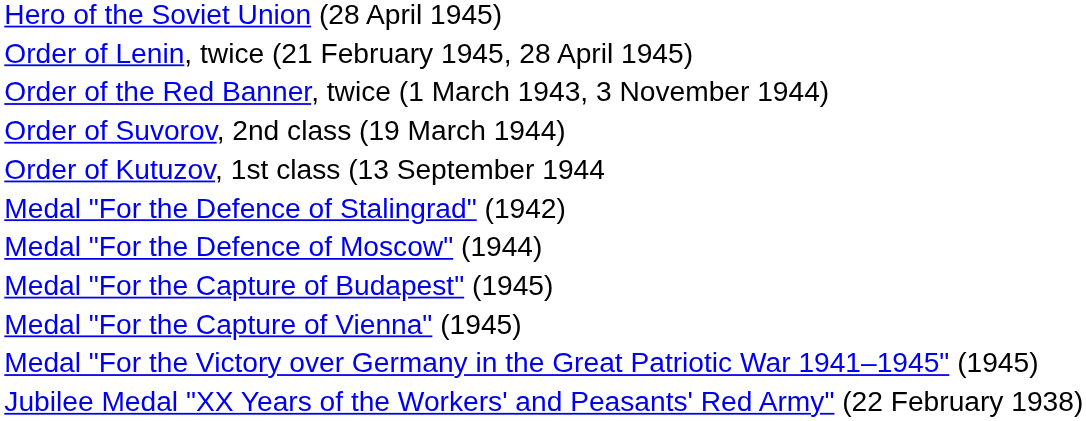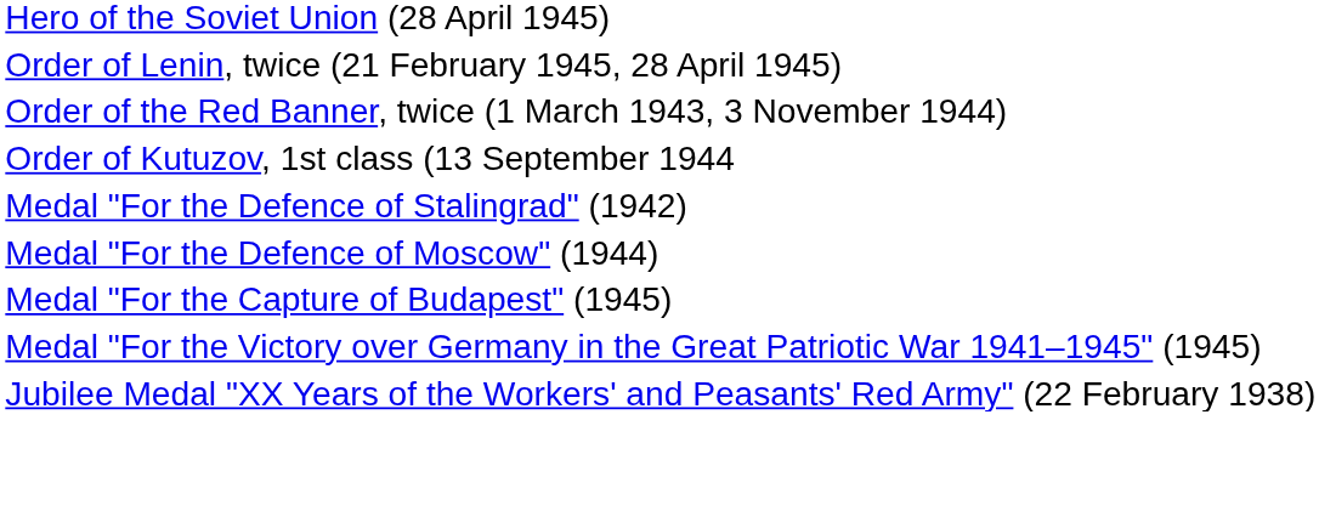- row: Order of Suvorov, 2nd class (19 March 1944)
- row: Medal "For the Capture of Vienna" (1945)
